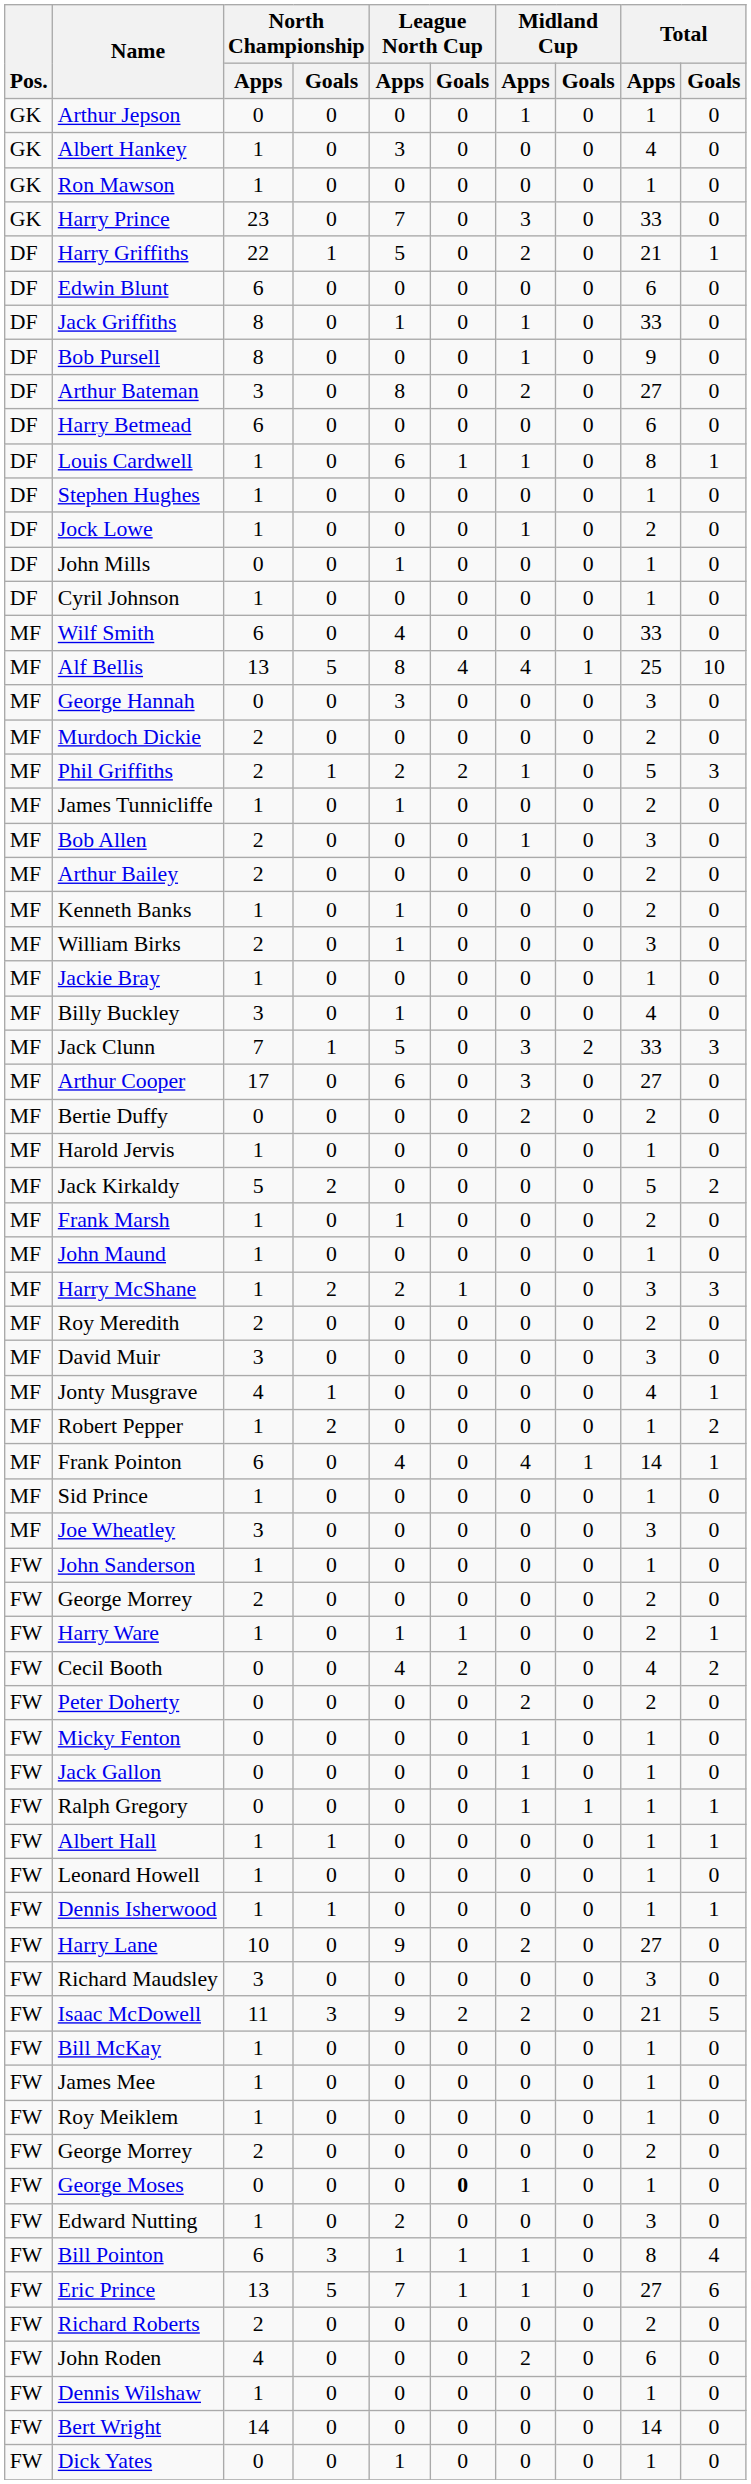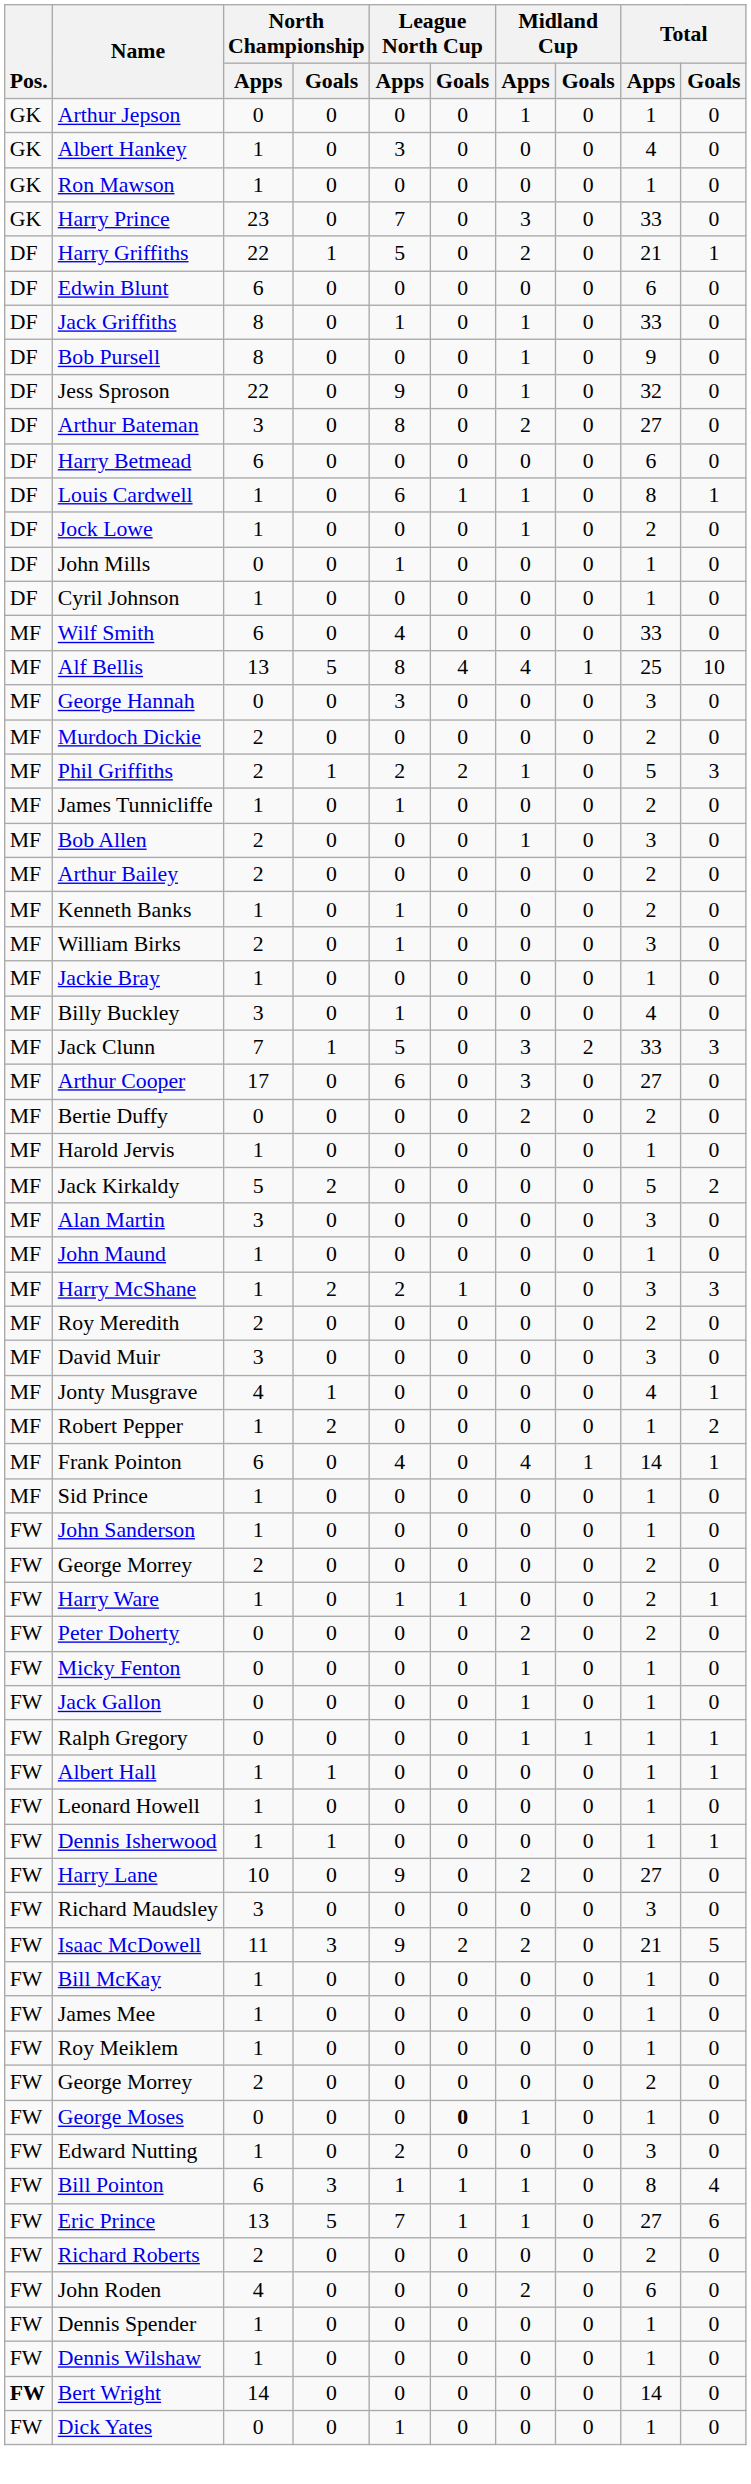+ row: DF | Jess Sproson | 22 | 0 | 9 | 0 | 1 | 0 | 32 | 0
- row: DF | Stephen Hughes | 1 | 0 | 0 | 0 | 0 | 0 | 1 | 0
- row: MF | Frank Marsh | 1 | 0 | 1 | 0 | 0 | 0 | 2 | 0
+ row: MF | Alan Martin | 3 | 0 | 0 | 0 | 0 | 0 | 3 | 0
- row: MF | Joe Wheatley | 3 | 0 | 0 | 0 | 0 | 0 | 3 | 0
- row: FW | Cecil Booth | 0 | 0 | 4 | 2 | 0 | 0 | 4 | 2
+ row: FW | Dennis Spender | 1 | 0 | 0 | 0 | 0 | 0 | 1 | 0
Bert Wright | Pos.: normal -> bold
